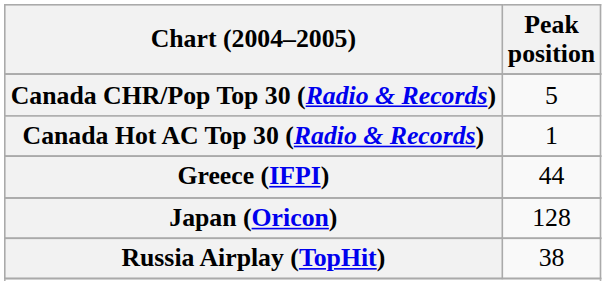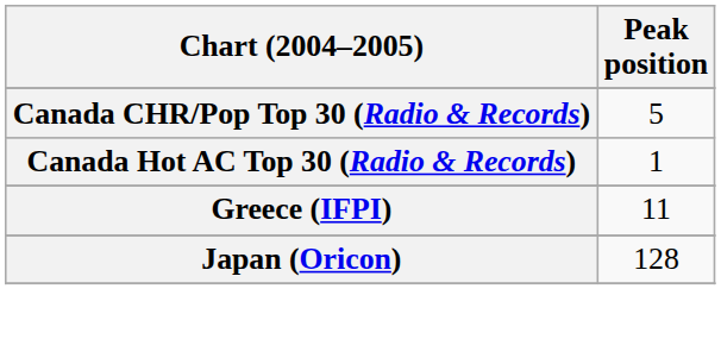Greece (IFPI) | Peak position: 44 -> 11
- row: Russia Airplay (TopHit) | 38
